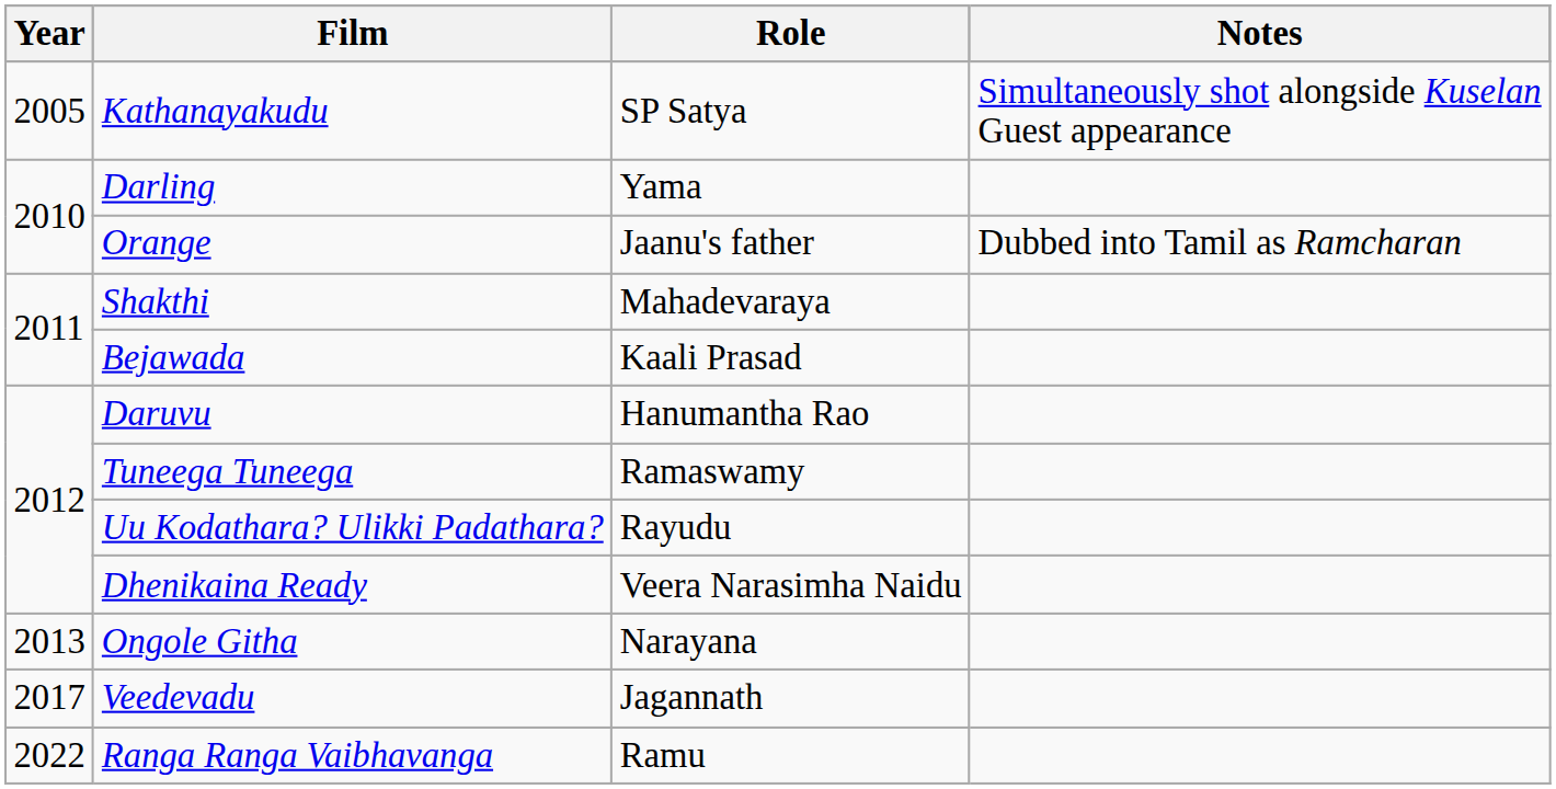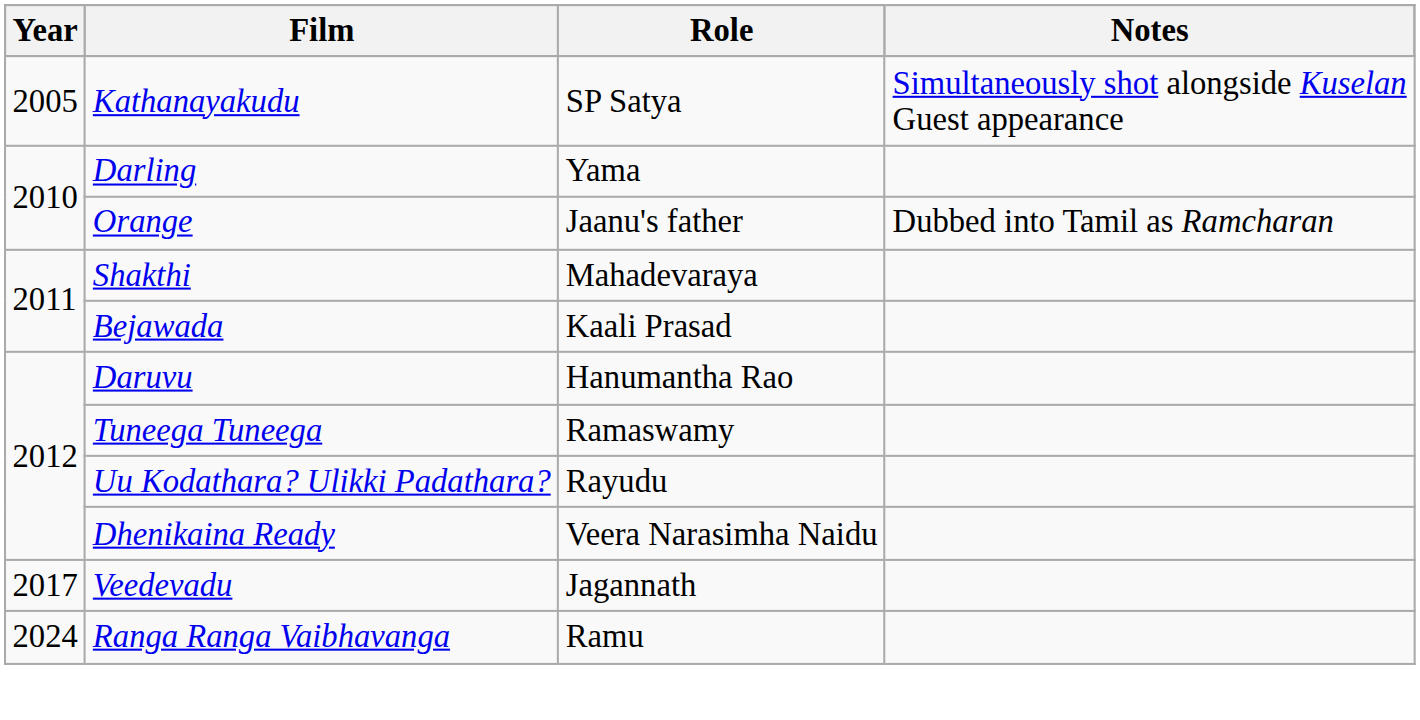- row: 2013 | Ongole Githa | Narayana
Ranga Ranga Vaibhavanga | Year: 2022 -> 2024
